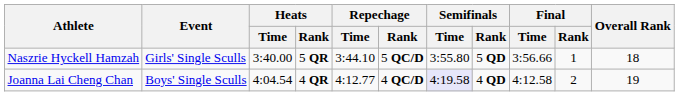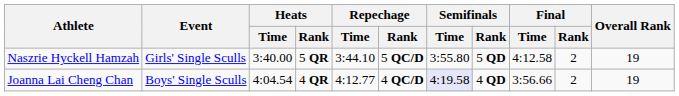Naszrie Hyckell Hamzah | Final / Time: 3:56.66 -> 4:12.58
Naszrie Hyckell Hamzah | Final / Rank: 1 -> 2
Naszrie Hyckell Hamzah | Overall Rank: 18 -> 19
Joanna Lai Cheng Chan | Final / Time: 4:12.58 -> 3:56.66
